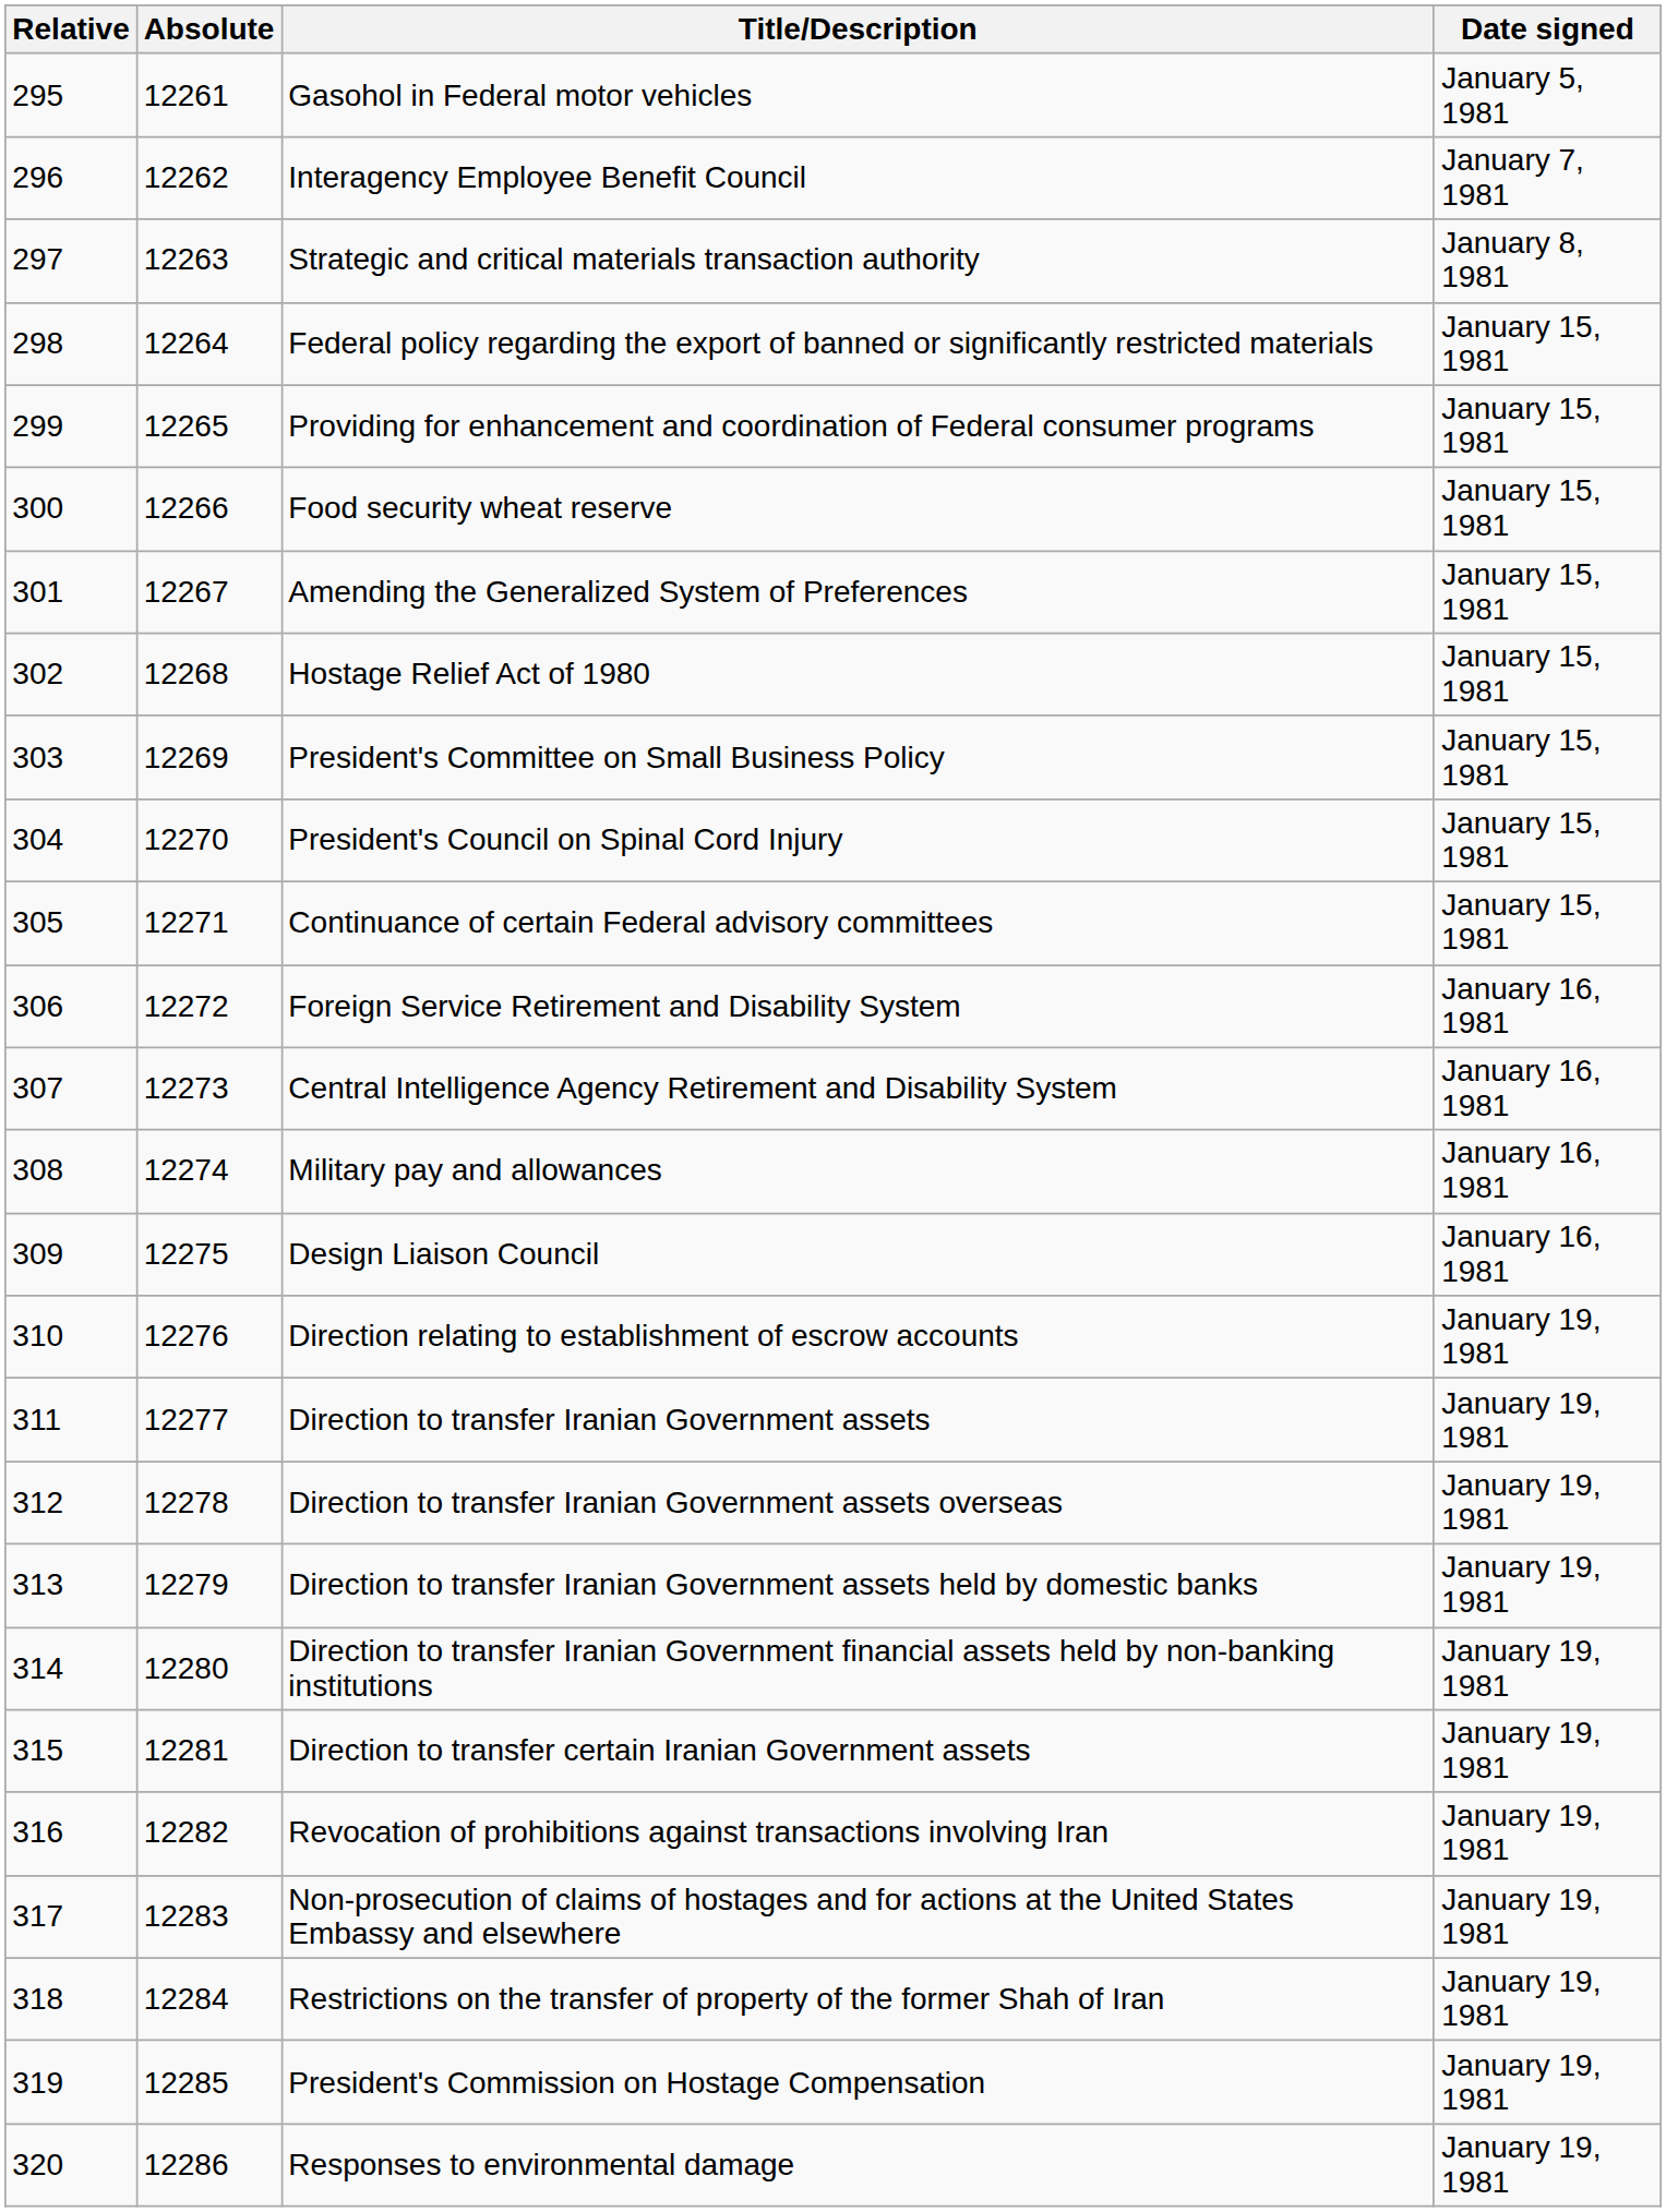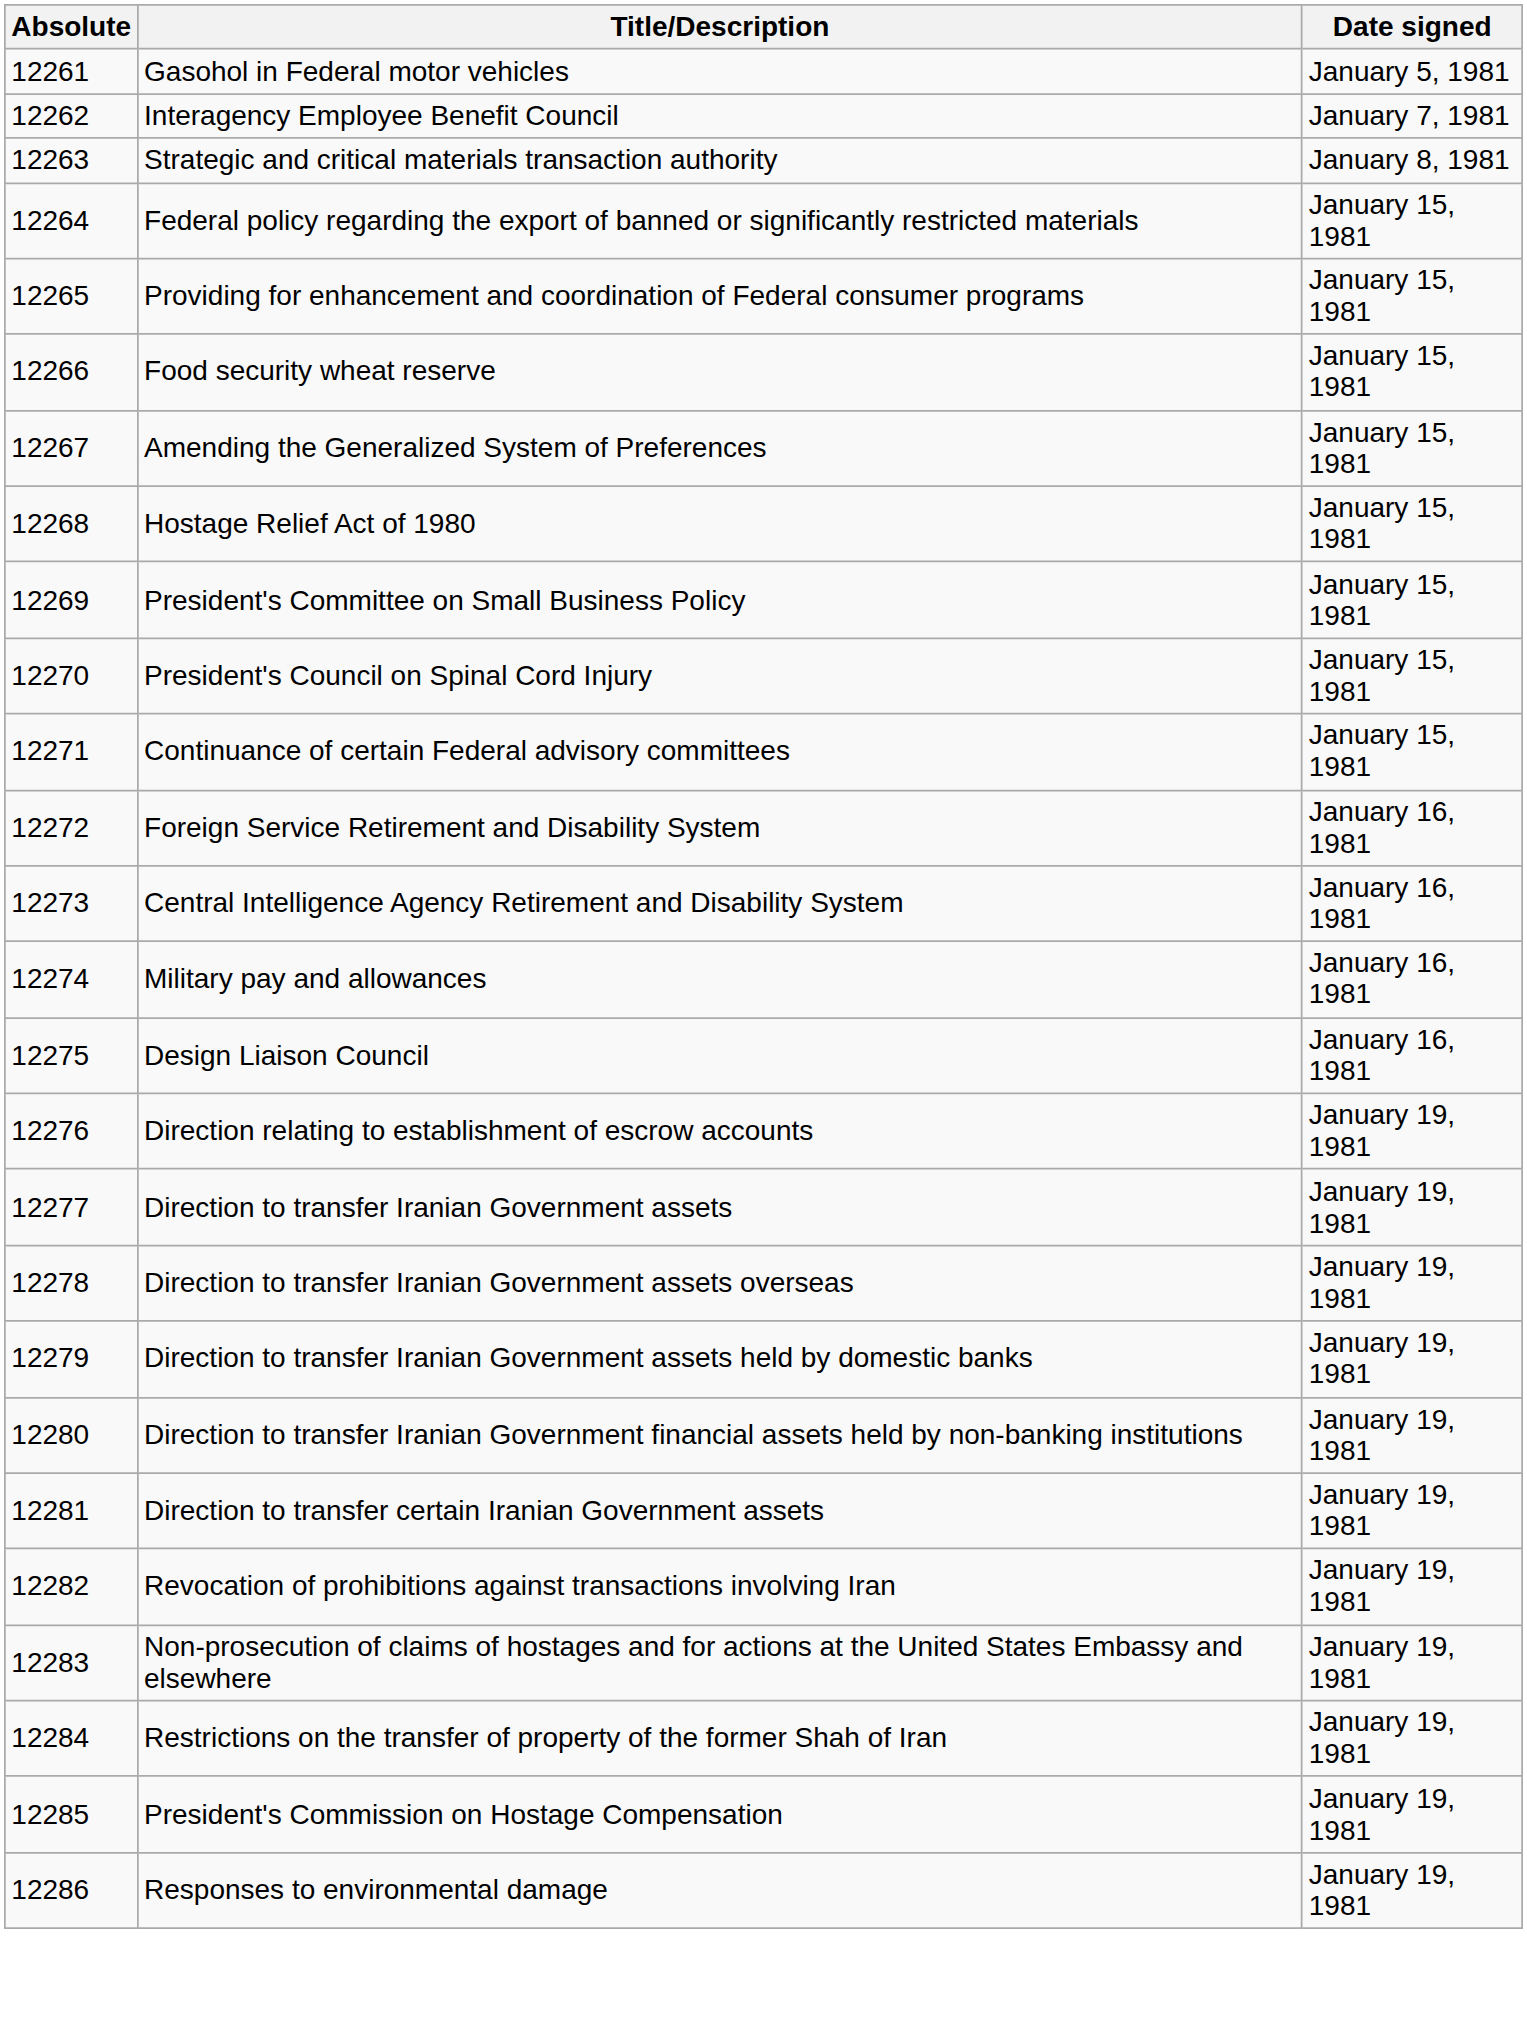- column: Relative | 295 | 296 | 297 | 298 | 299 | 300 | 301 | 302 | 303 | 304 | 305 | 306 | 307 | 308 | 309 | 310 | 311 | 312 | 313 | 314 | 315 | 316 | 317 | 318 | 319 | 320
